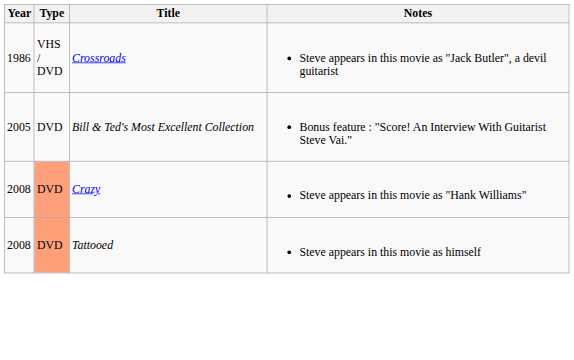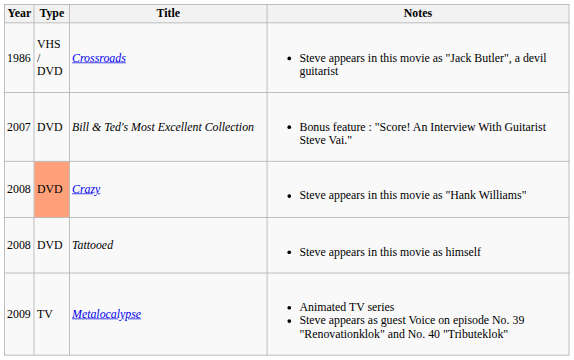Bill & Ted's Most Excellent Collection | Year: 2005 -> 2007
Tattooed | Type: lightsalmon background -> no background
+ row: 2009 | TV | Metalocalypse | Animated TV series Steve appears as guest Voice on episode No. 39 "Renovationklok" and No. 40 "Tributeklok"
